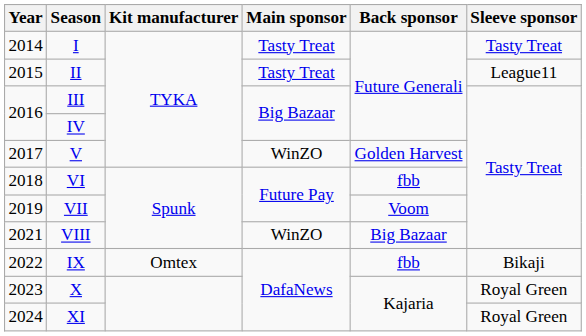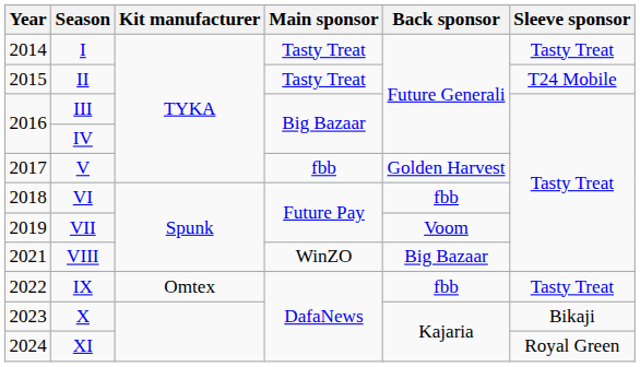II | Sleeve sponsor: League11 -> T24 Mobile
V | Main sponsor: WinZO -> fbb
IX | Sleeve sponsor: Bikaji -> Tasty Treat
X | Sleeve sponsor: Royal Green -> Bikaji
